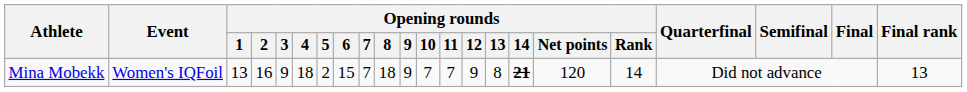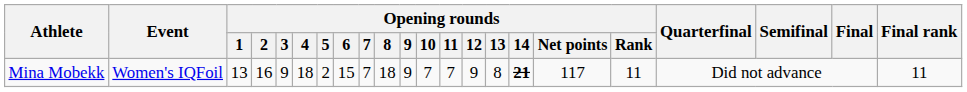Mina Mobekk | Opening rounds / Net points: 120 -> 117
Mina Mobekk | Opening rounds / Rank: 14 -> 11
Mina Mobekk | Final rank: 13 -> 11
